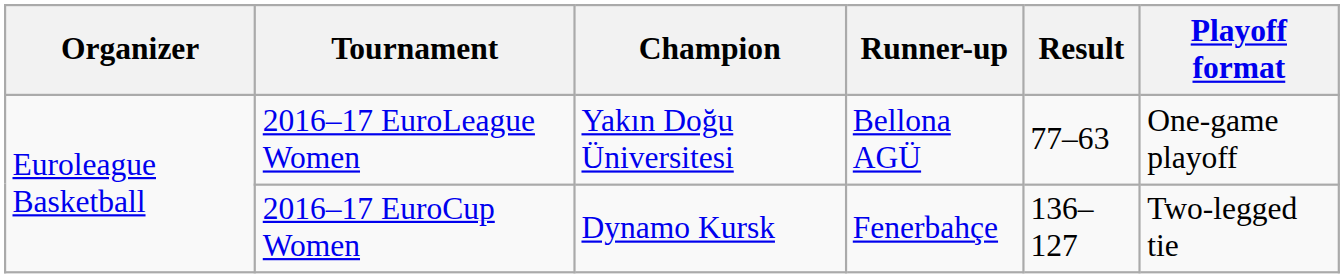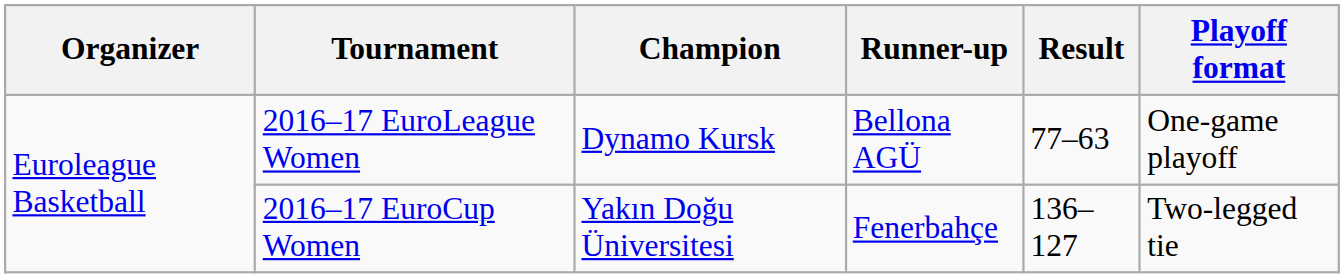2016–17 EuroLeague Women | Champion: Yakın Doğu Üniversitesi -> Dynamo Kursk
2016–17 EuroCup Women | Champion: Dynamo Kursk -> Yakın Doğu Üniversitesi
